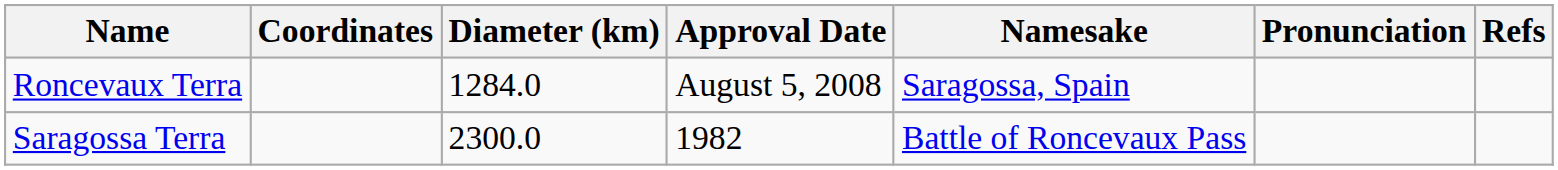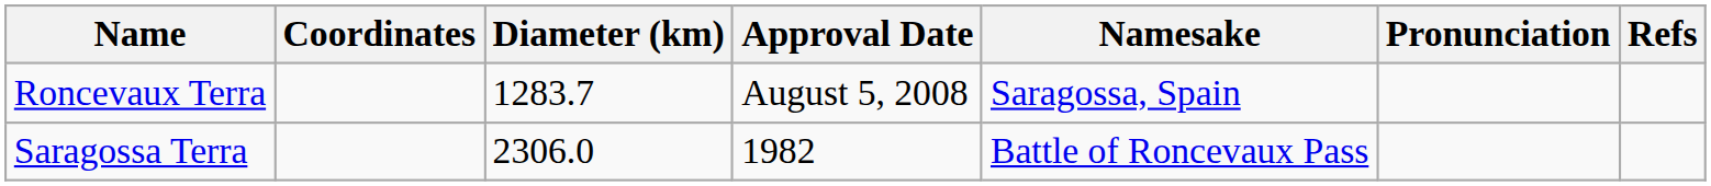Roncevaux Terra | Diameter (km): 1284.0 -> 1283.7
Saragossa Terra | Diameter (km): 2300.0 -> 2306.0
